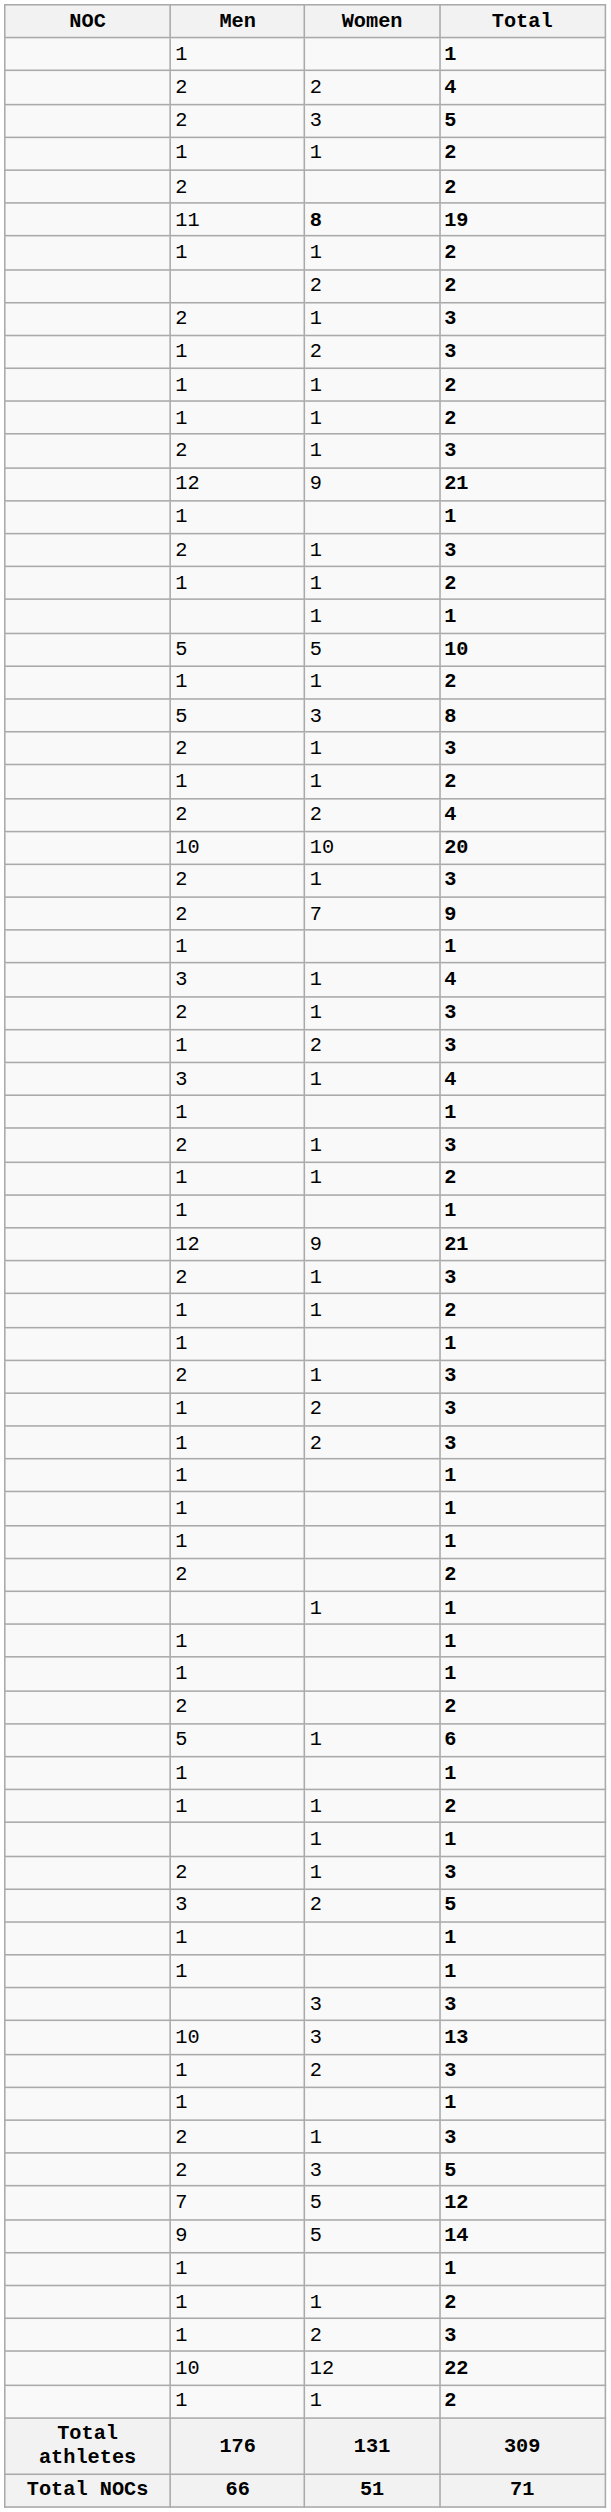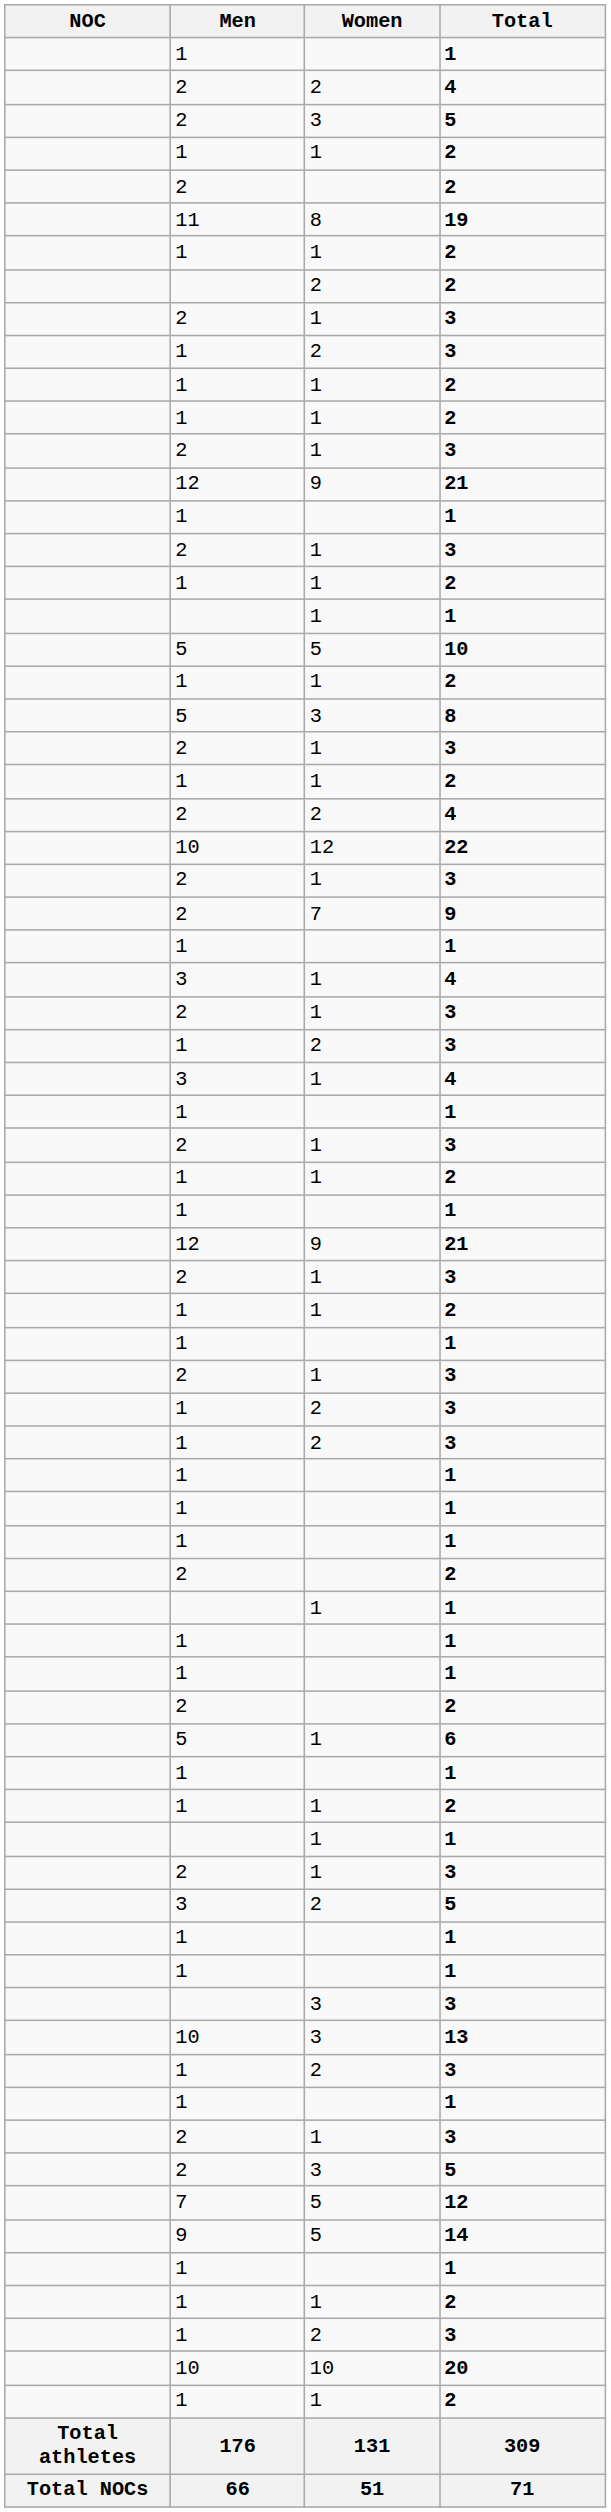19 | Women: bold -> normal
rows swapped: 22 <-> 20
